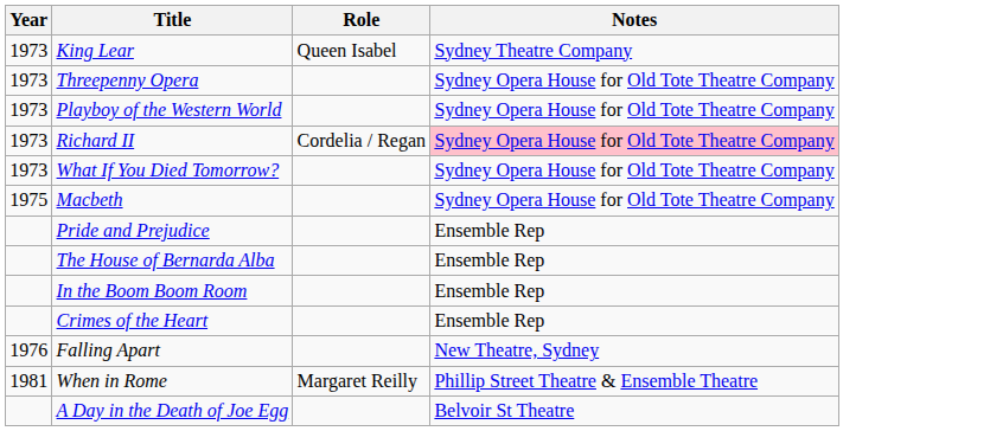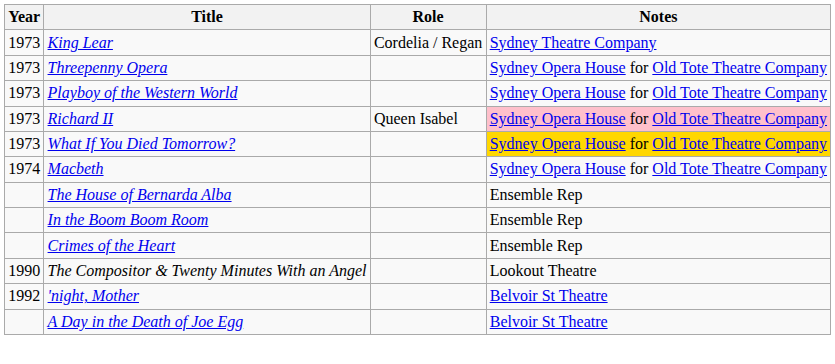King Lear | Role: Queen Isabel -> Cordelia / Regan
Richard II | Role: Cordelia / Regan -> Queen Isabel
What If You Died Tomorrow? | Notes: no background -> gold background
Macbeth | Year: 1975 -> 1974
- row: Pride and Prejudice | Ensemble Rep
- row: 1976 | Falling Apart | New Theatre, Sydney
- row: 1981 | When in Rome | Margaret Reilly | Phillip Street Theatre & Ensemble Theatre
+ row: 1990 | The Compositor & Twenty Minutes With an Angel | Lookout Theatre
+ row: 1992 | 'night, Mother | Belvoir St Theatre
